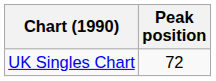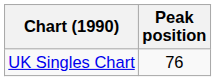UK Singles Chart | Peak position: 72 -> 76
